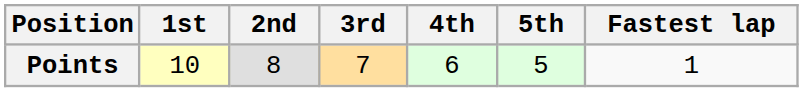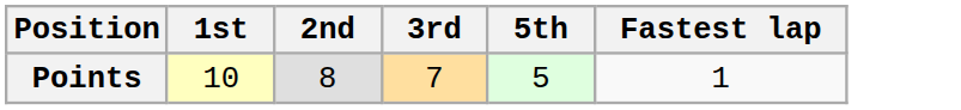- column: 4th | 6
